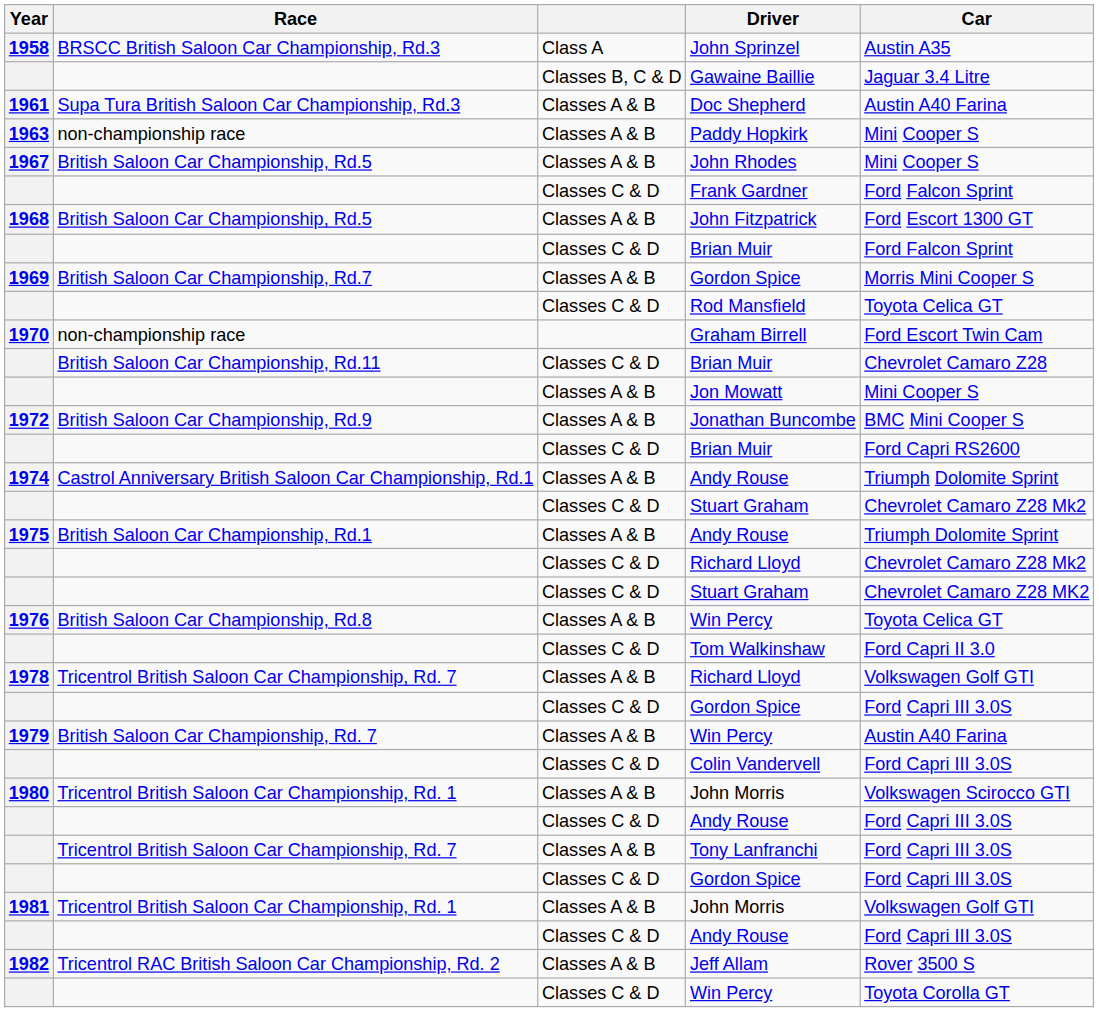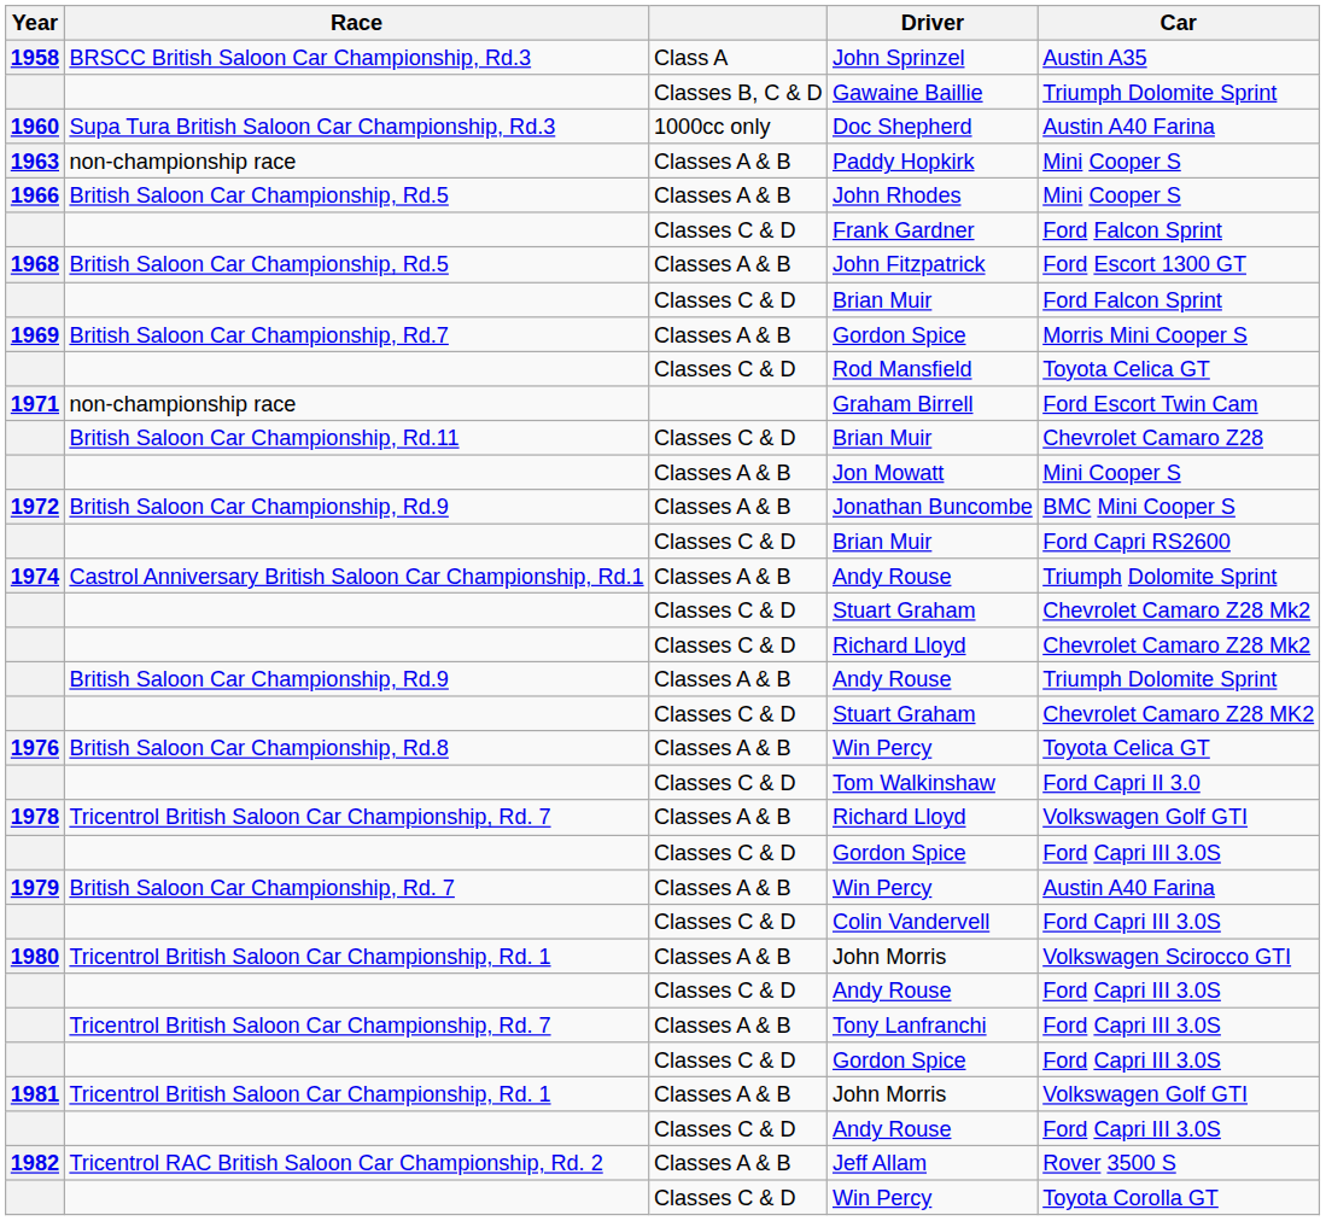Gawaine Baillie | Car: Jaguar 3.4 Litre -> Triumph Dolomite Sprint
Doc Shepherd | Year: 1961 -> 1960
Doc Shepherd | column 3: Classes A & B -> 1000cc only
John Rhodes | Year: 1967 -> 1966
Graham Birrell | Year: 1970 -> 1971
- row: 1975 | British Saloon Car Championship, Rd.1 | Classes A & B | Andy Rouse | Triumph Dolomite Sprint
+ row: British Saloon Car Championship, Rd.9 | Classes A & B | Andy Rouse | Triumph Dolomite Sprint
